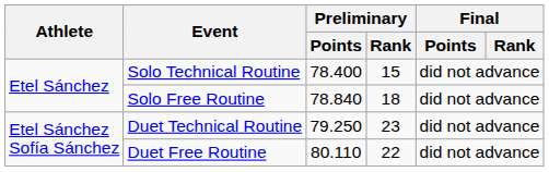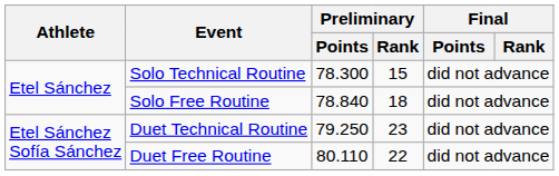Solo Technical Routine | Preliminary / Points: 78.400 -> 78.300
